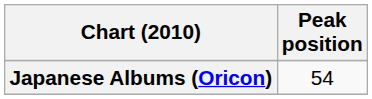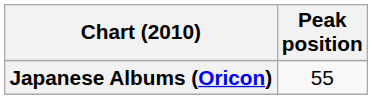Japanese Albums (Oricon) | Peak position: 54 -> 55
